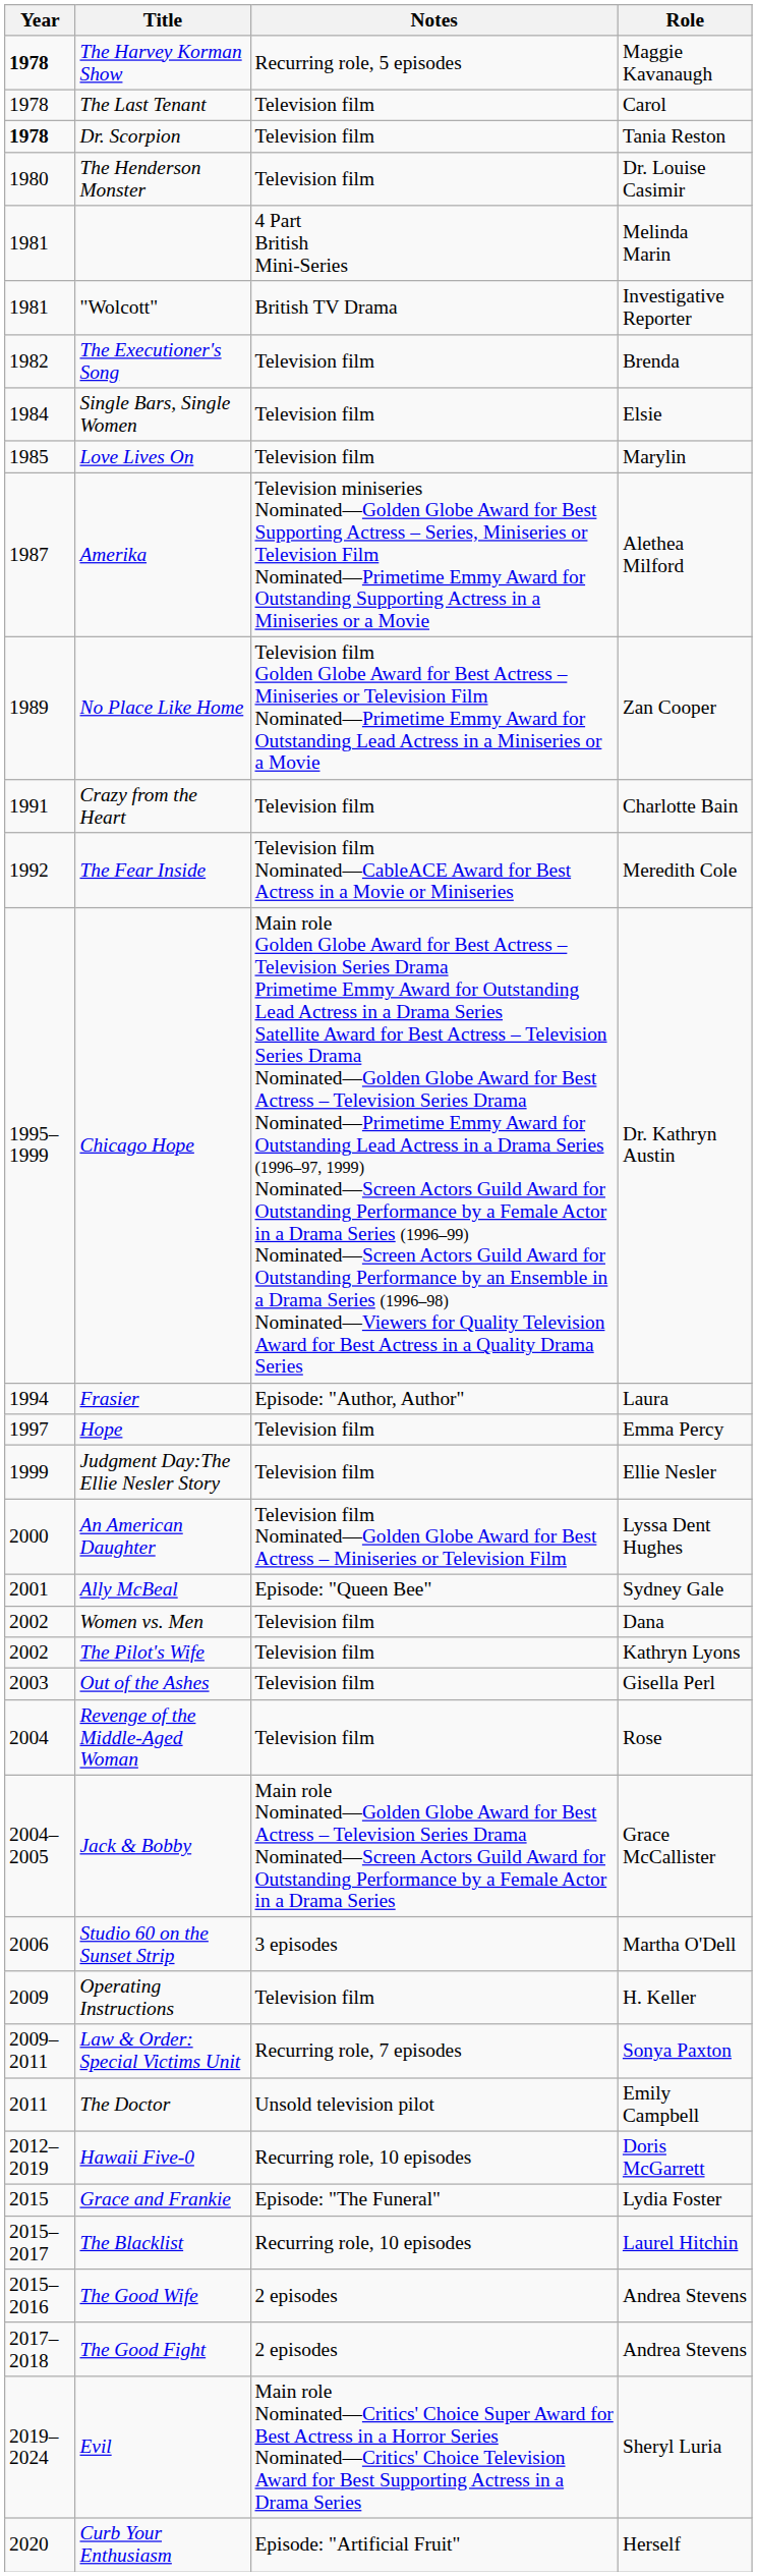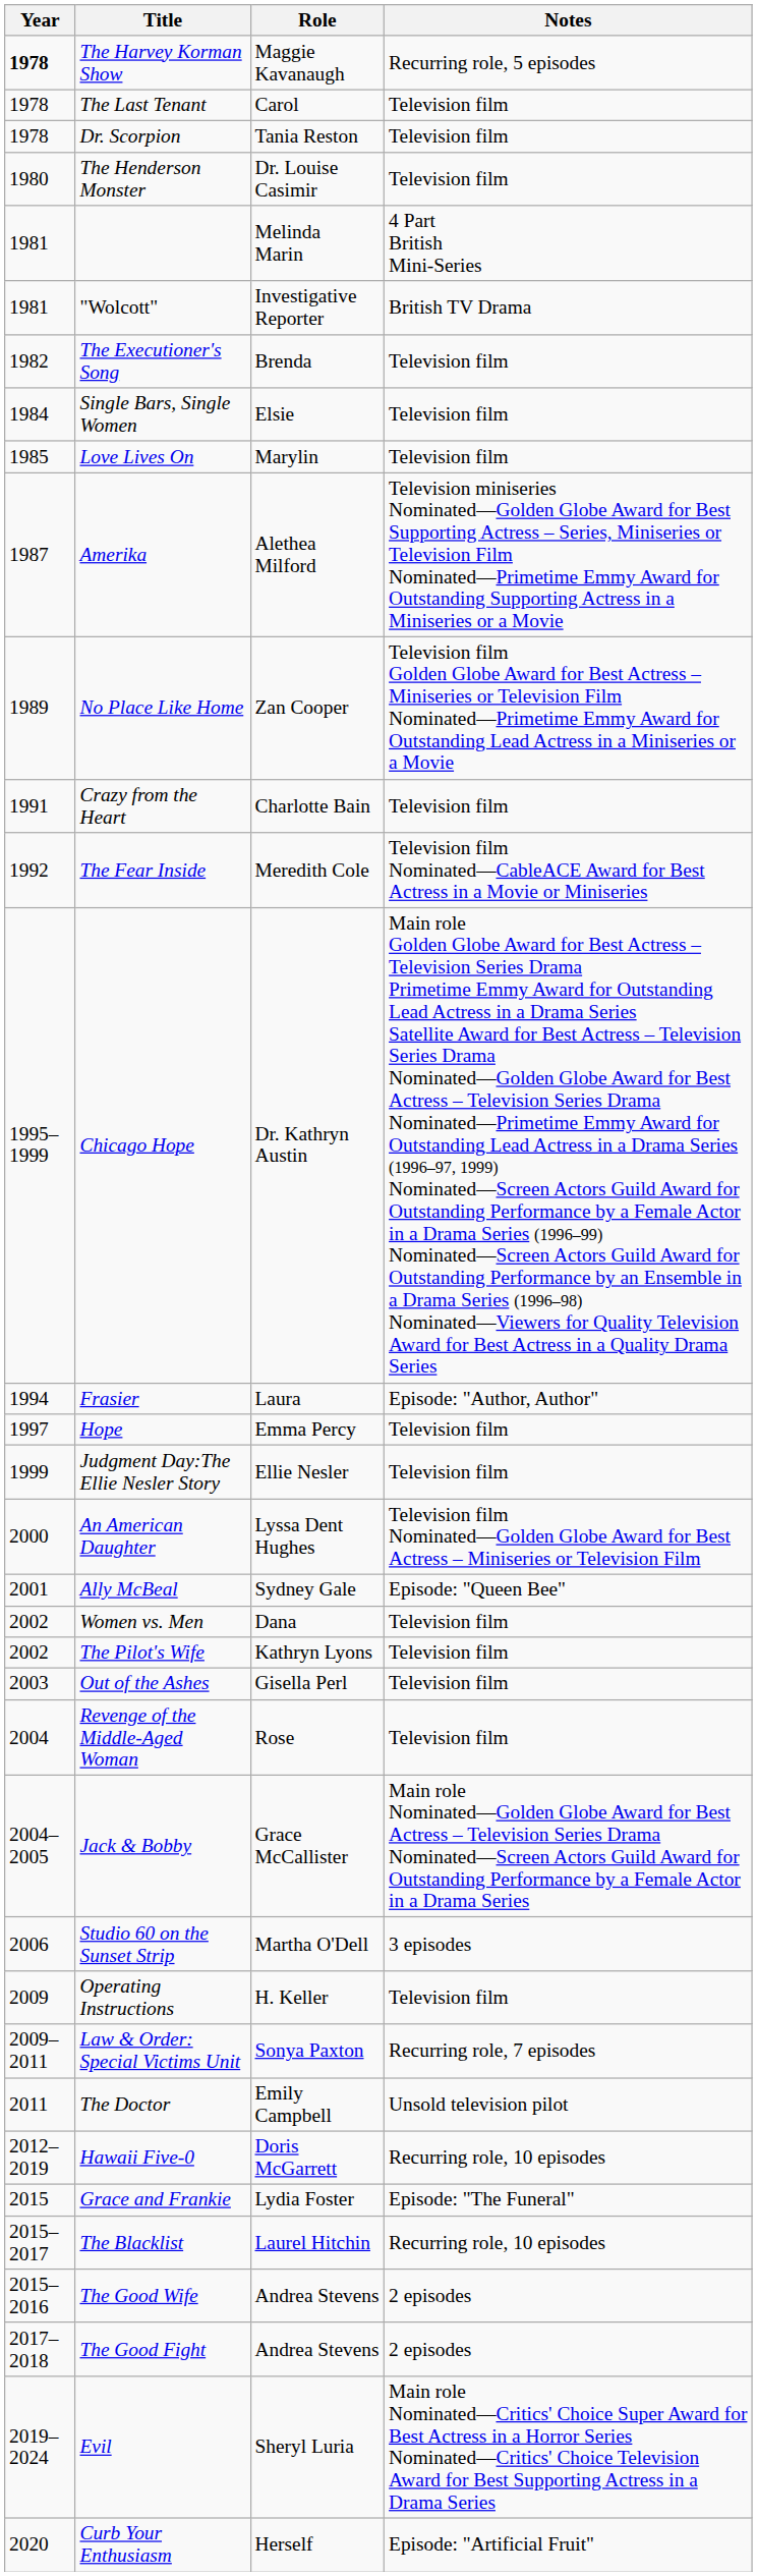columns swapped: Role <-> Notes
Dr. Scorpion | Year: bold -> normal
